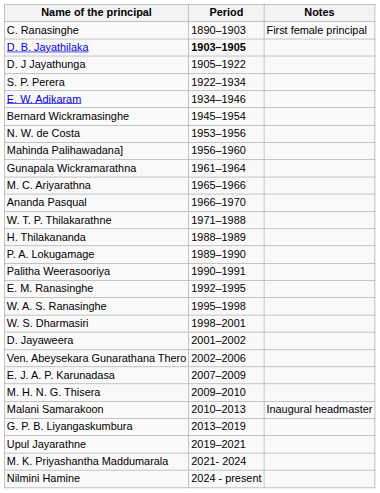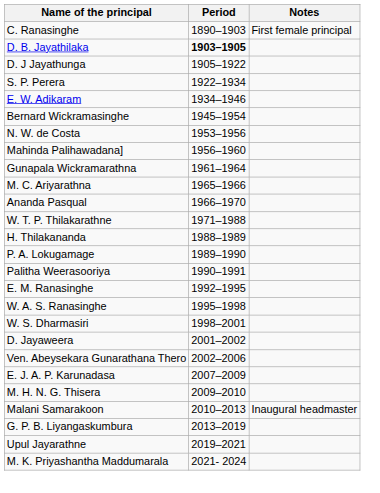- row: Nilmini Hamine | 2024 - present
